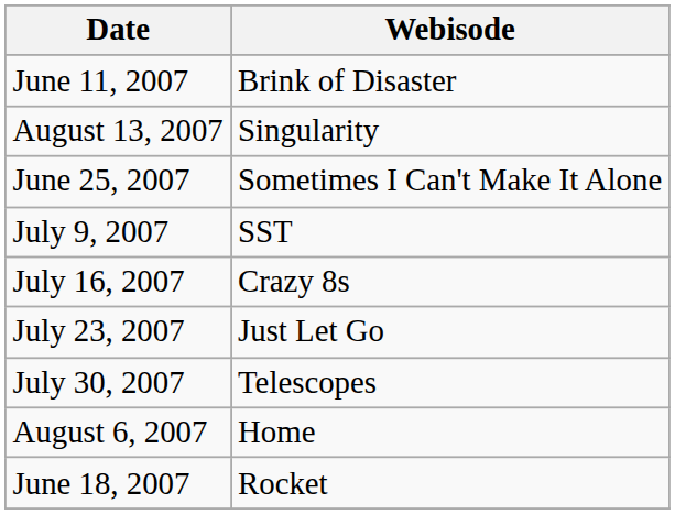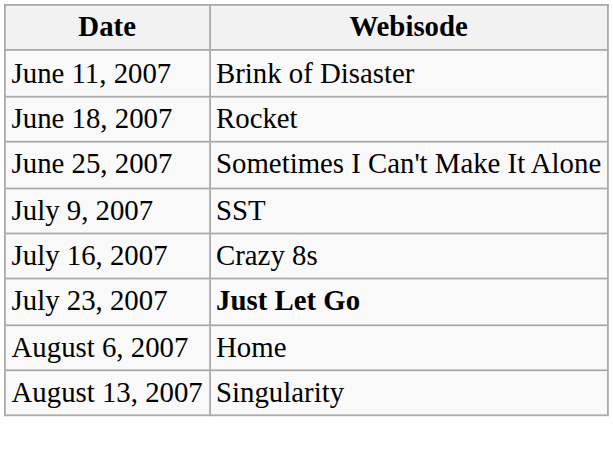rows swapped: June 18, 2007 <-> August 13, 2007
July 23, 2007 | Webisode: normal -> bold
- row: July 30, 2007 | Telescopes
